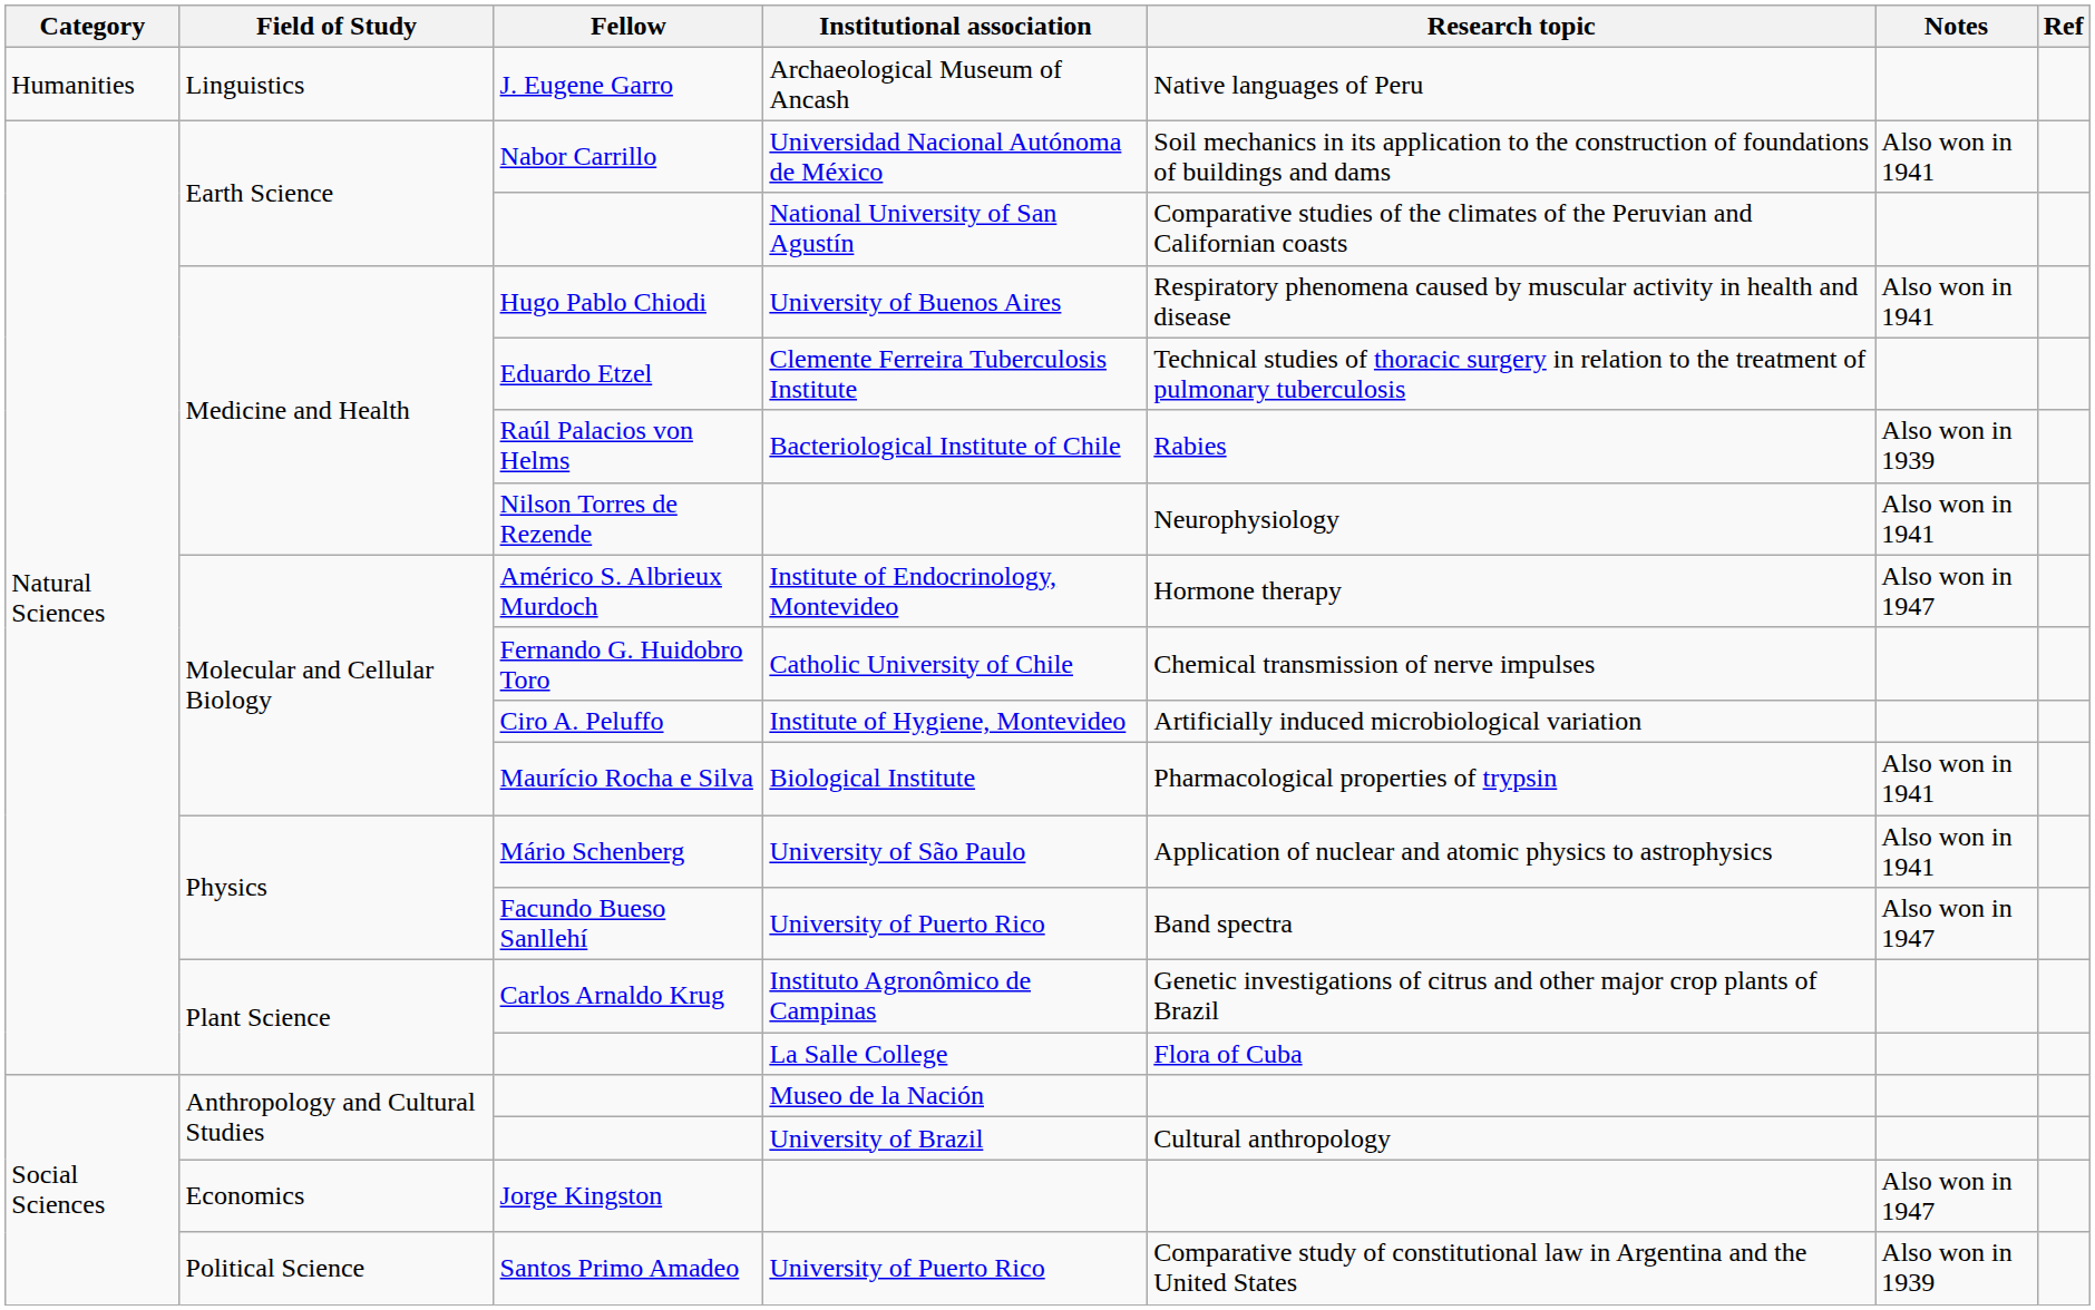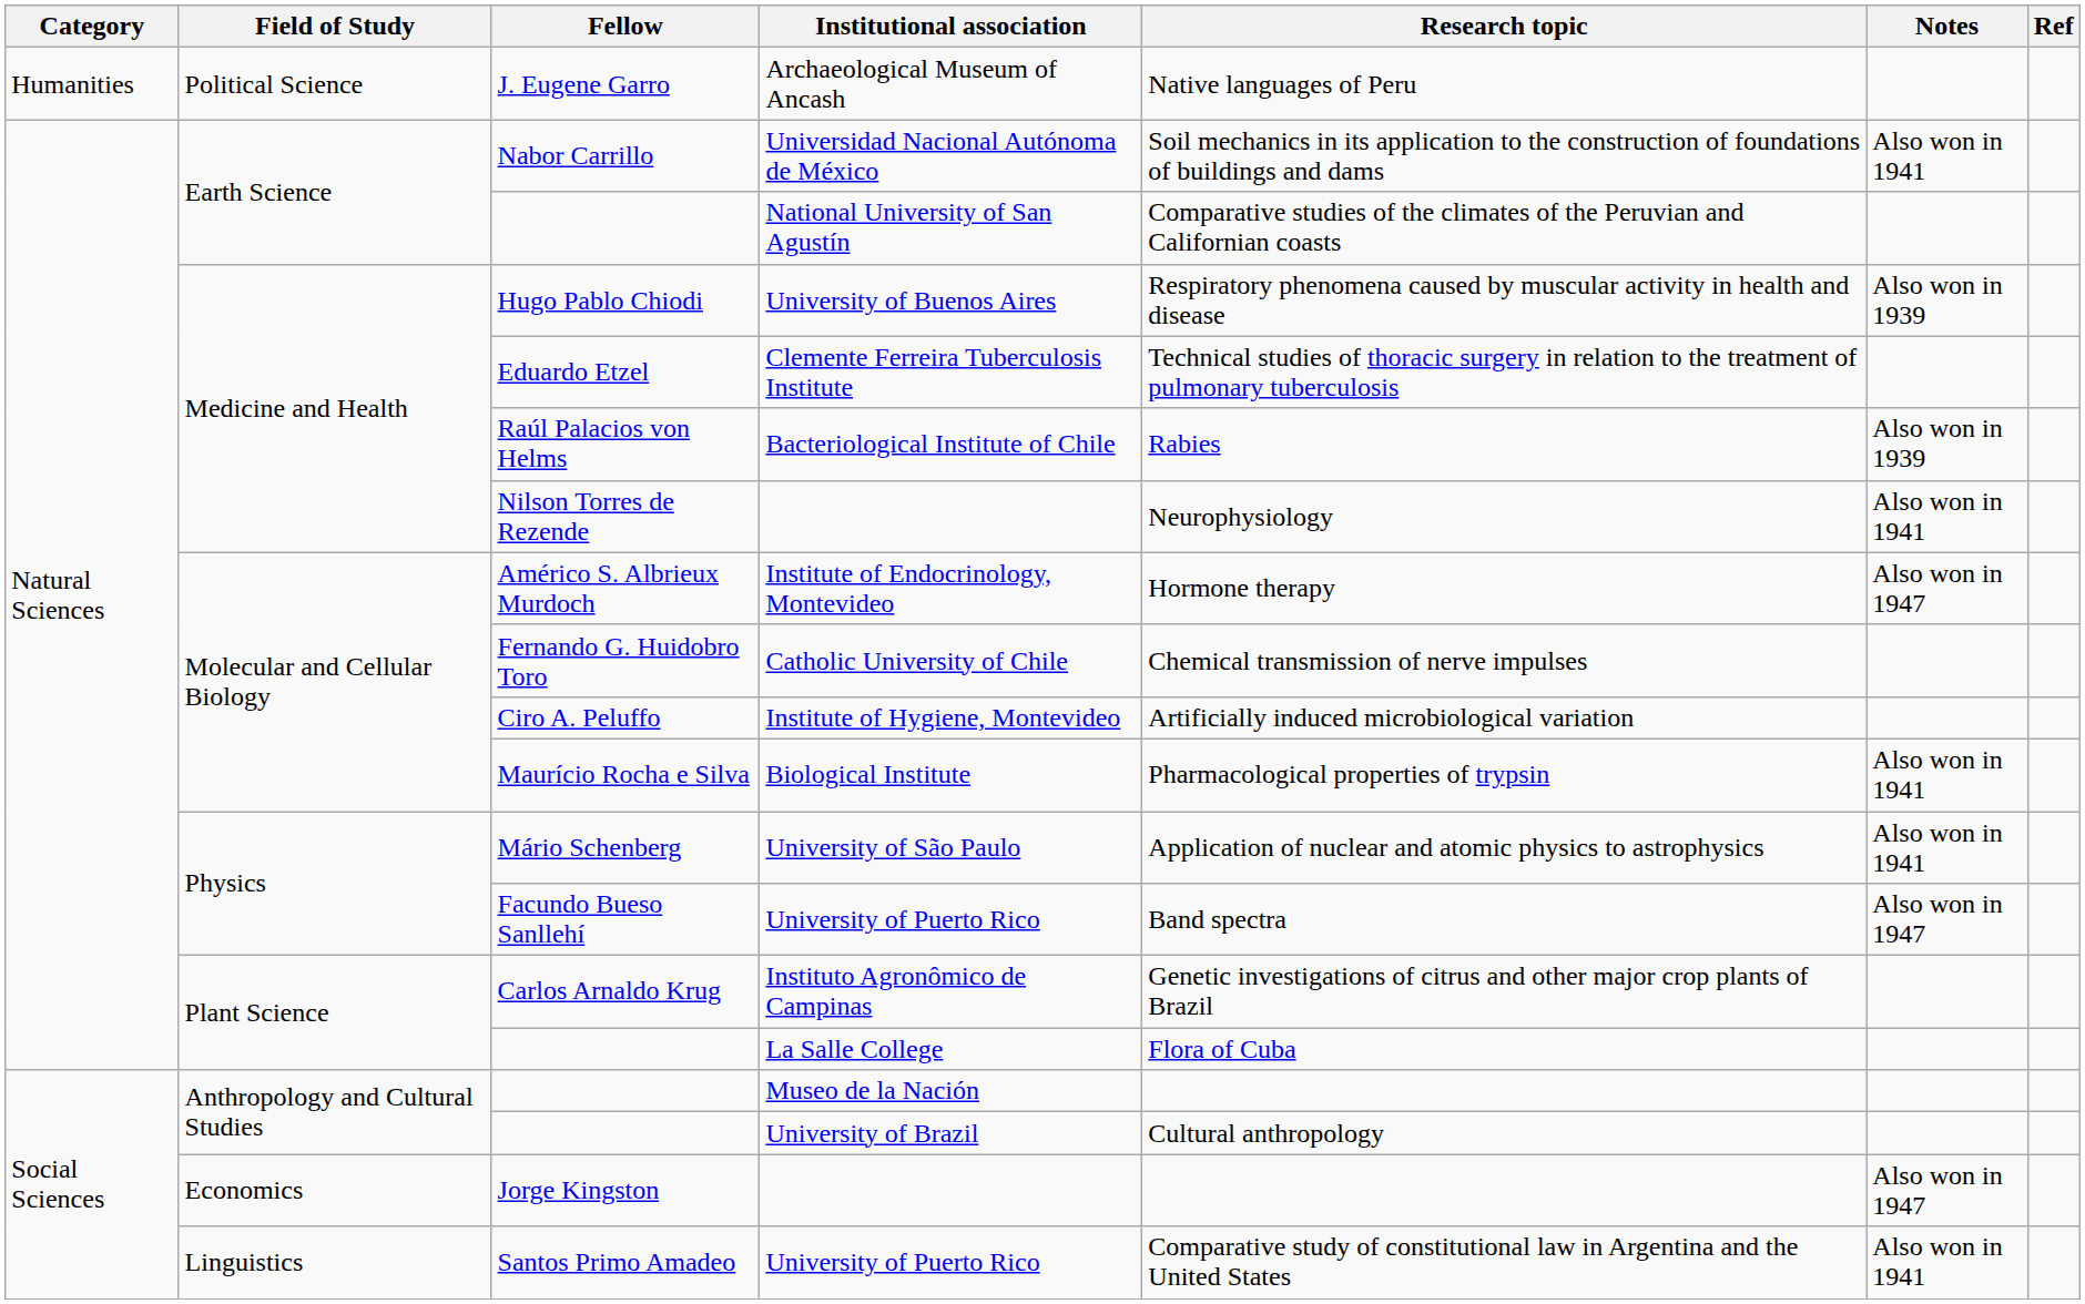Archaeological Museum of Ancash | Field of Study: Linguistics -> Political Science
University of Buenos Aires | Notes: Also won in 1941 -> Also won in 1939
Santos Primo Amadeo / University of Puerto Rico | Field of Study: Political Science -> Linguistics
Santos Primo Amadeo / University of Puerto Rico | Notes: Also won in 1939 -> Also won in 1941
